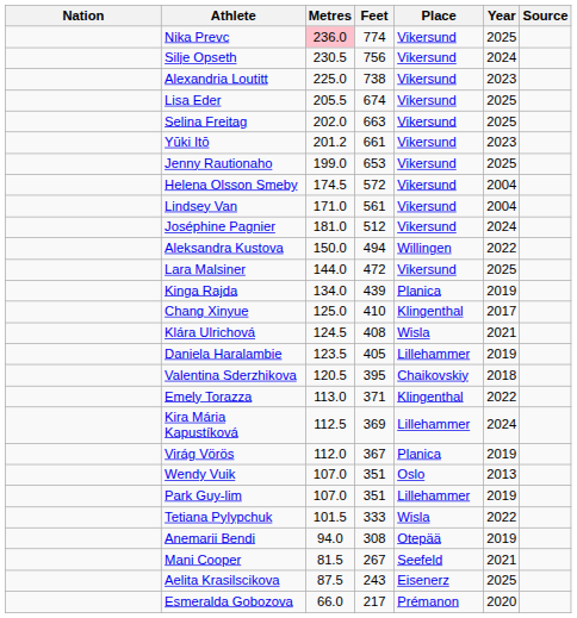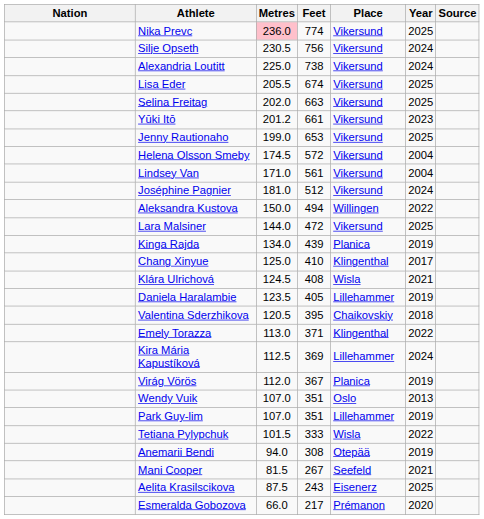Alexandria Loutitt | Year: 2023 -> 2024
